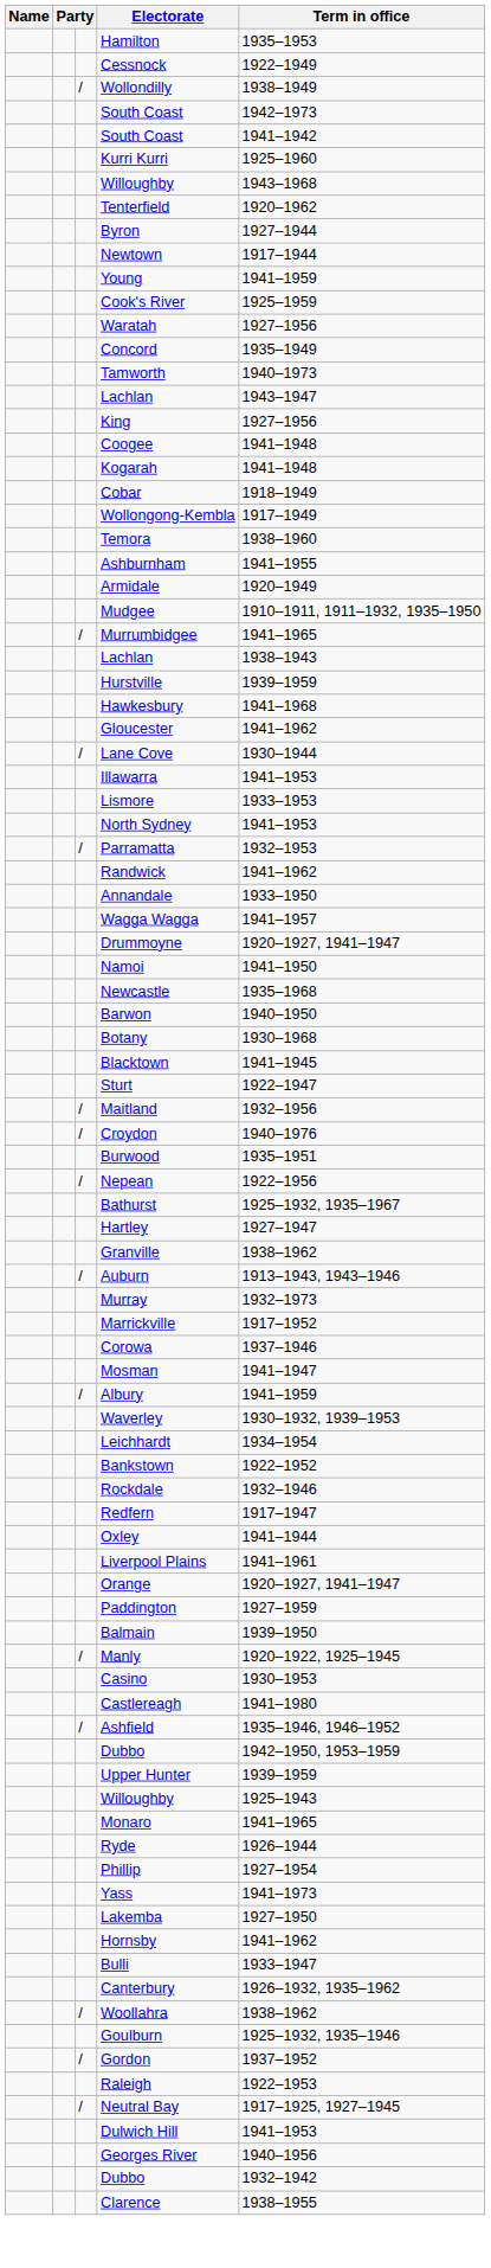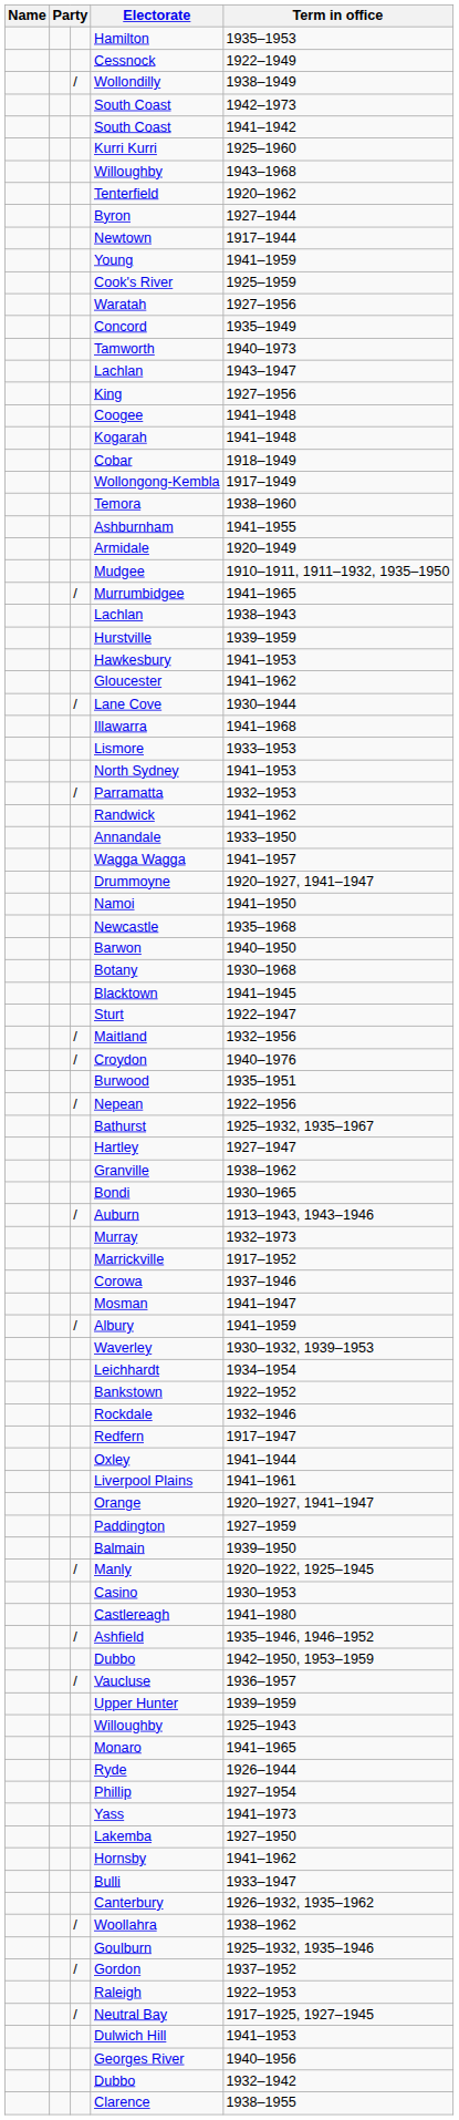Hawkesbury | Term in office: 1941–1968 -> 1941–1953
Illawarra | Term in office: 1941–1953 -> 1941–1968
+ row: Bondi | 1930–1965
+ row: / | Vaucluse | 1936–1957
